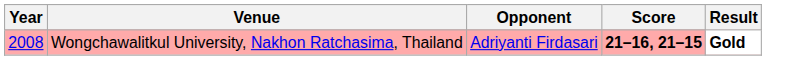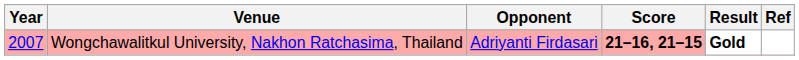+ column: Ref
Wongchawalitkul University, Nakhon Ratchasima, Thailand | Year: 2008 -> 2007
